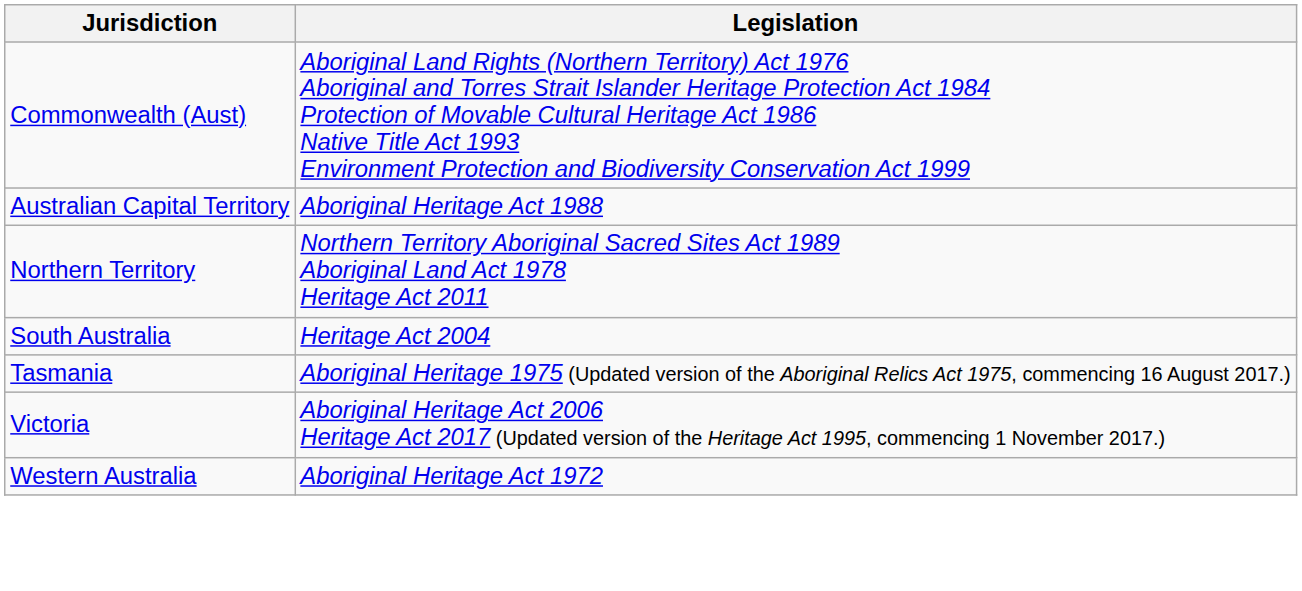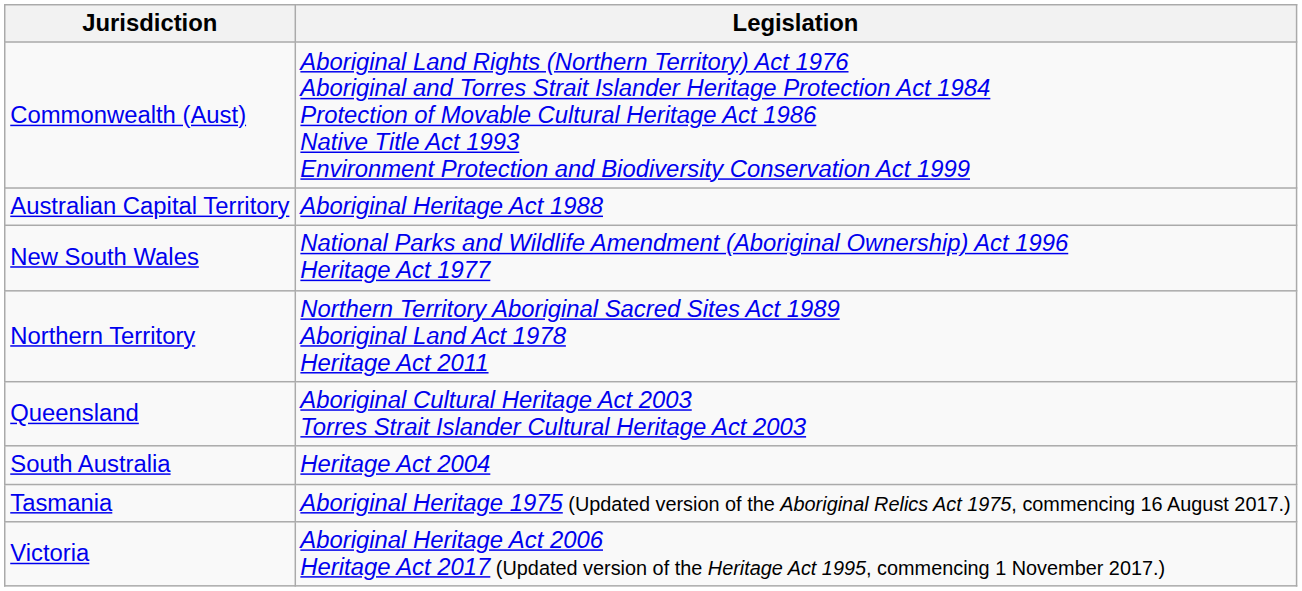+ row: New South Wales | National Parks and Wildlife Amendment (Aboriginal Ownership) Act 1996 Heritage Act 1977
+ row: Queensland | Aboriginal Cultural Heritage Act 2003 Torres Strait Islander Cultural Heritage Act 2003
- row: Western Australia | Aboriginal Heritage Act 1972
